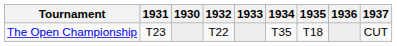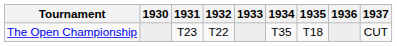columns swapped: 1930 <-> 1931
